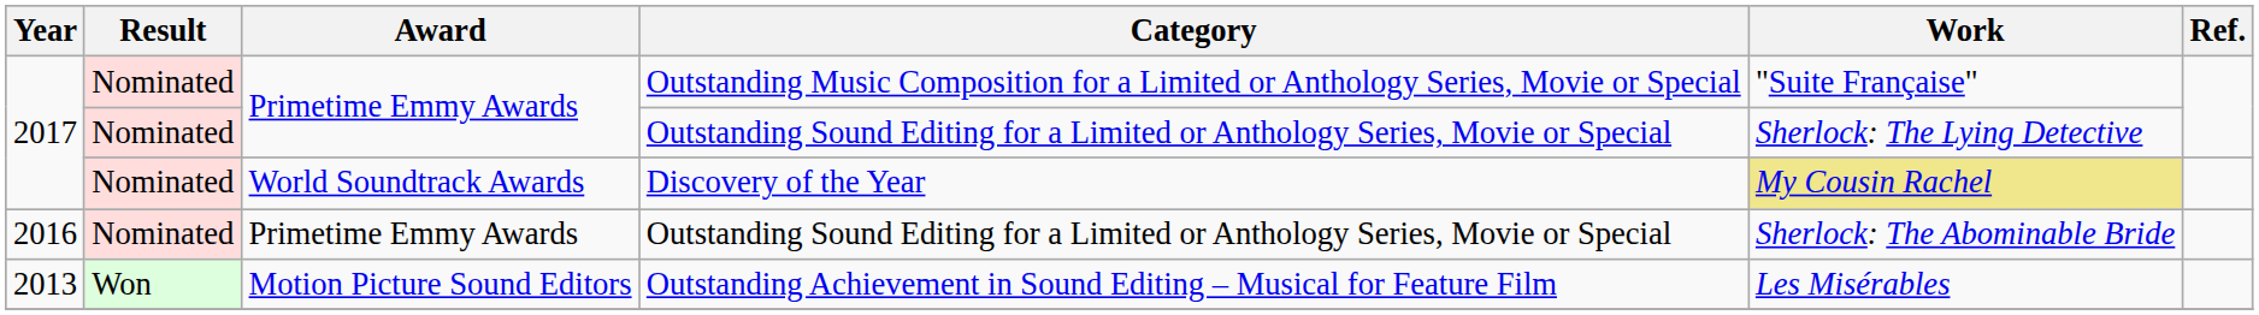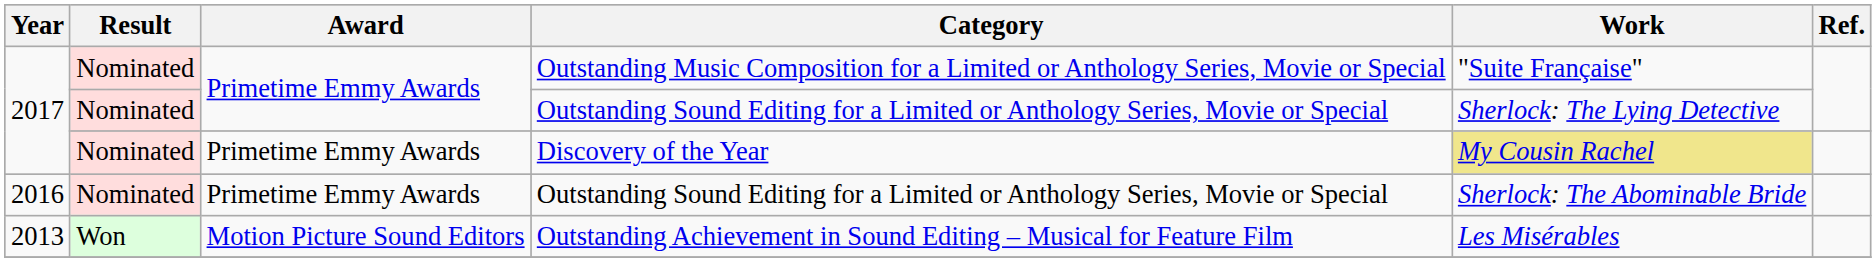Discovery of the Year | Award: World Soundtrack Awards -> Primetime Emmy Awards
